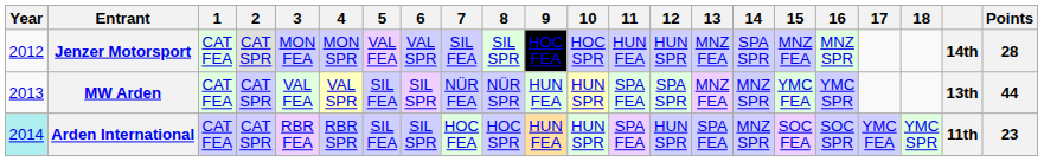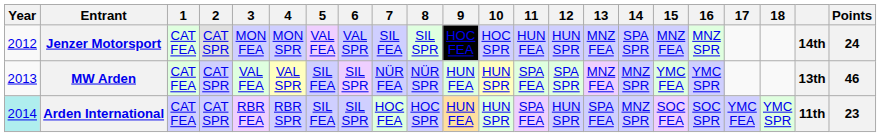Jenzer Motorsport | Points: 28 -> 24
MW Arden | Points: 44 -> 46
